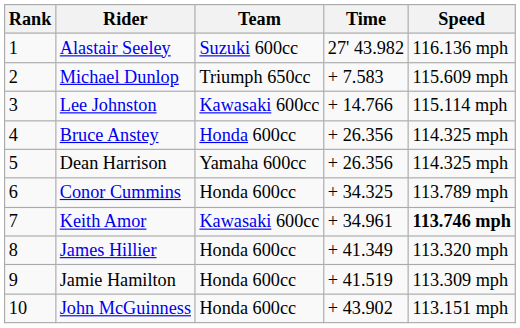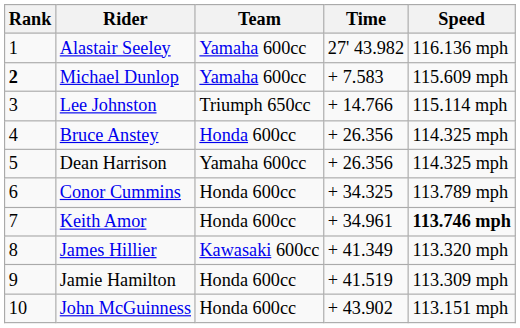Alastair Seeley | Team: Suzuki 600cc -> Yamaha 600cc
Michael Dunlop | Rank: normal -> bold
Michael Dunlop | Team: Triumph 650cc -> Yamaha 600cc
Lee Johnston | Team: Kawasaki 600cc -> Triumph 650cc
Keith Amor | Team: Kawasaki 600cc -> Honda 600cc
James Hillier | Team: Honda 600cc -> Kawasaki 600cc
